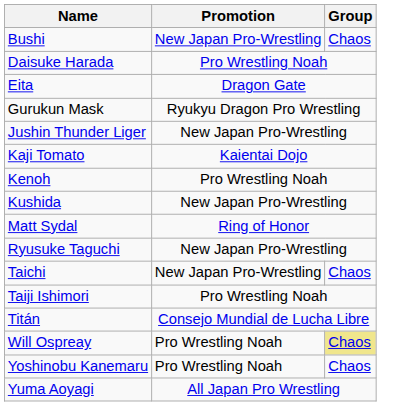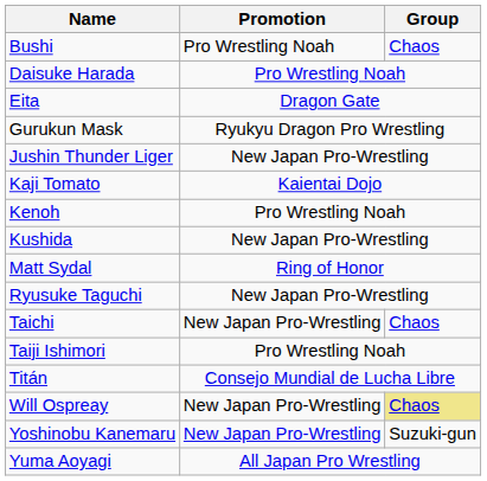Bushi | Promotion: New Japan Pro-Wrestling -> Pro Wrestling Noah
Will Ospreay | Promotion: Pro Wrestling Noah -> New Japan Pro-Wrestling
Yoshinobu Kanemaru | Promotion: Pro Wrestling Noah -> New Japan Pro-Wrestling
Yoshinobu Kanemaru | Group: Chaos -> Suzuki-gun
